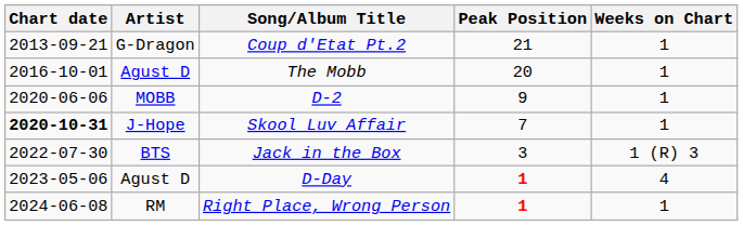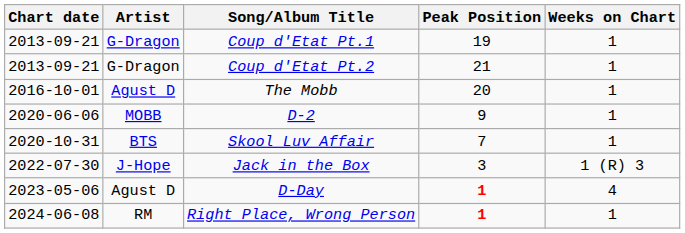+ row: 2013-09-21 | G-Dragon | Coup d'Etat Pt.1 | 19 | 1
Skool Luv Affair | Chart date: bold -> normal
Skool Luv Affair | Artist: J-Hope -> BTS
Jack in the Box | Artist: BTS -> J-Hope
